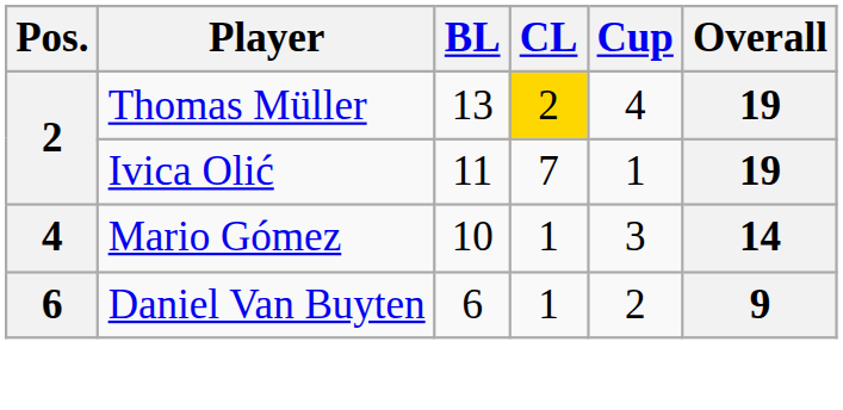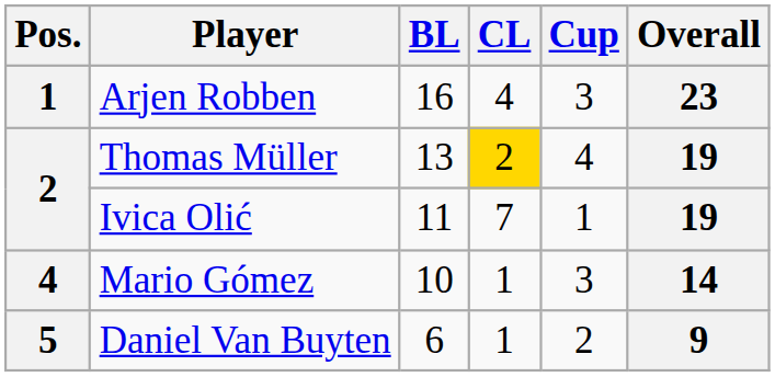+ row: 1 | Arjen Robben | 16 | 4 | 3 | 23
Daniel Van Buyten | Pos.: 6 -> 5
